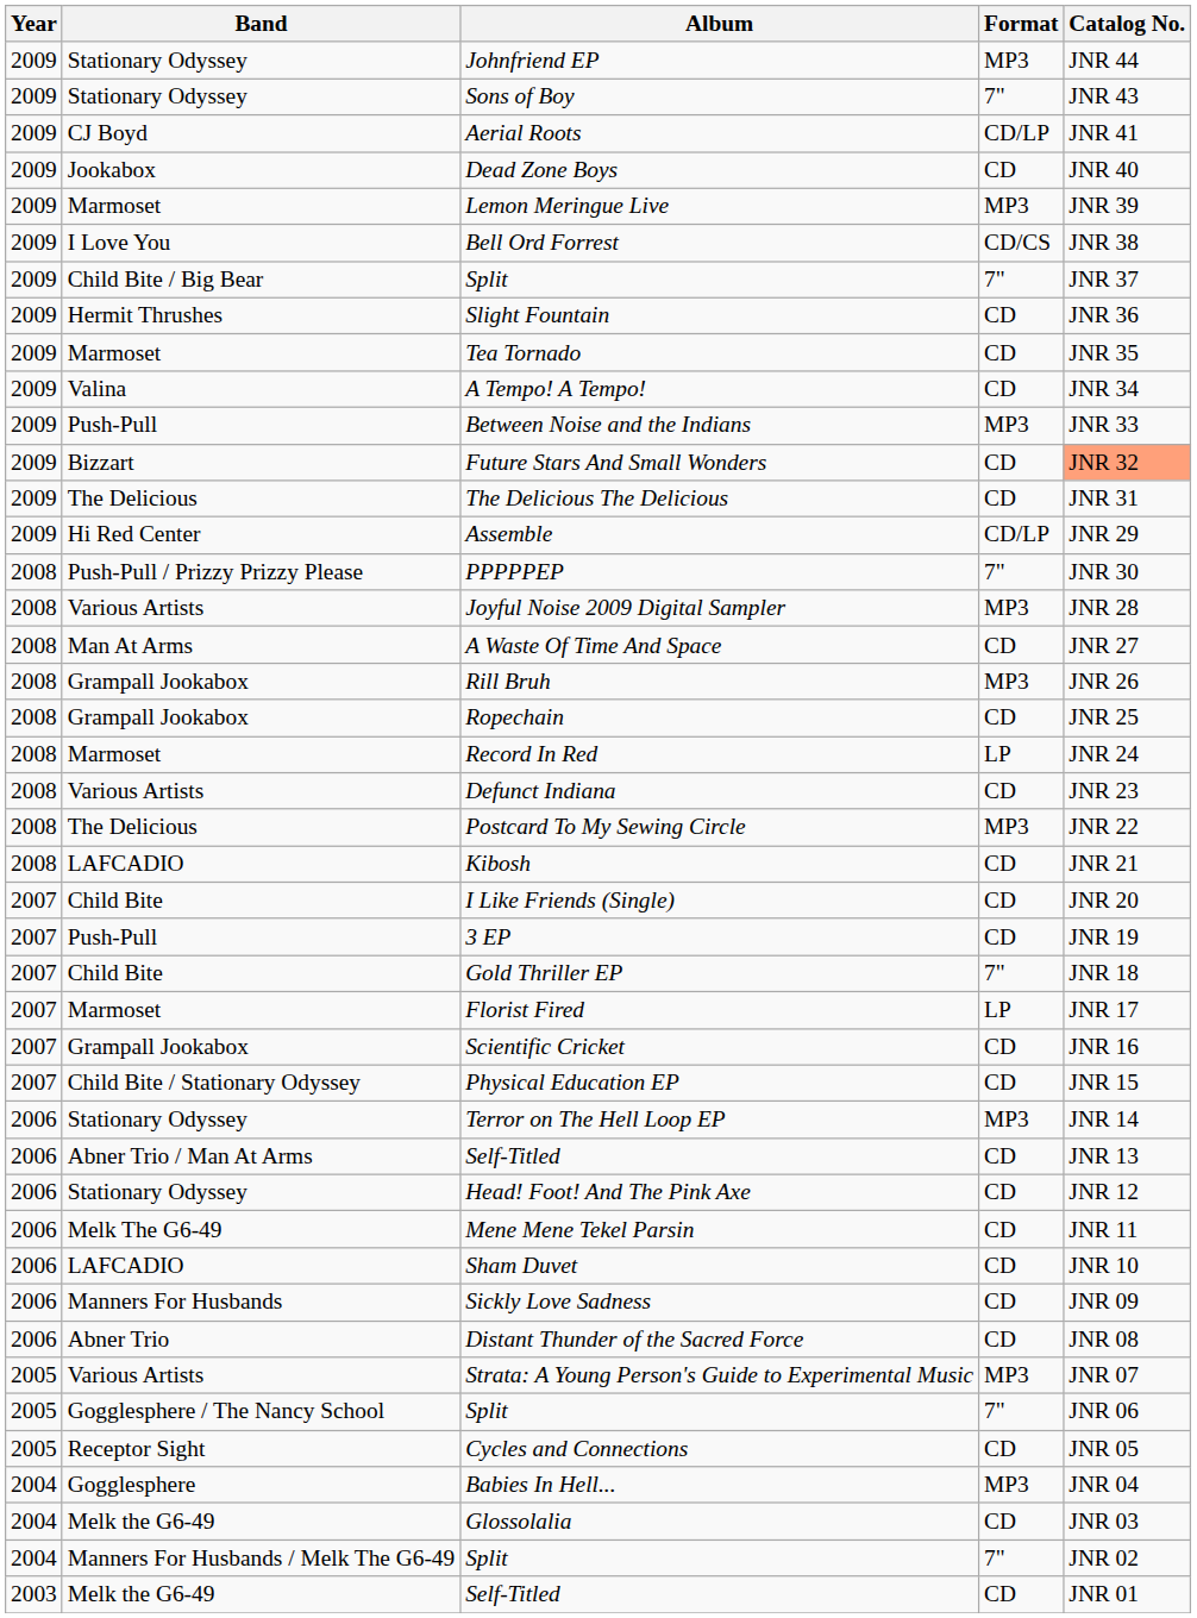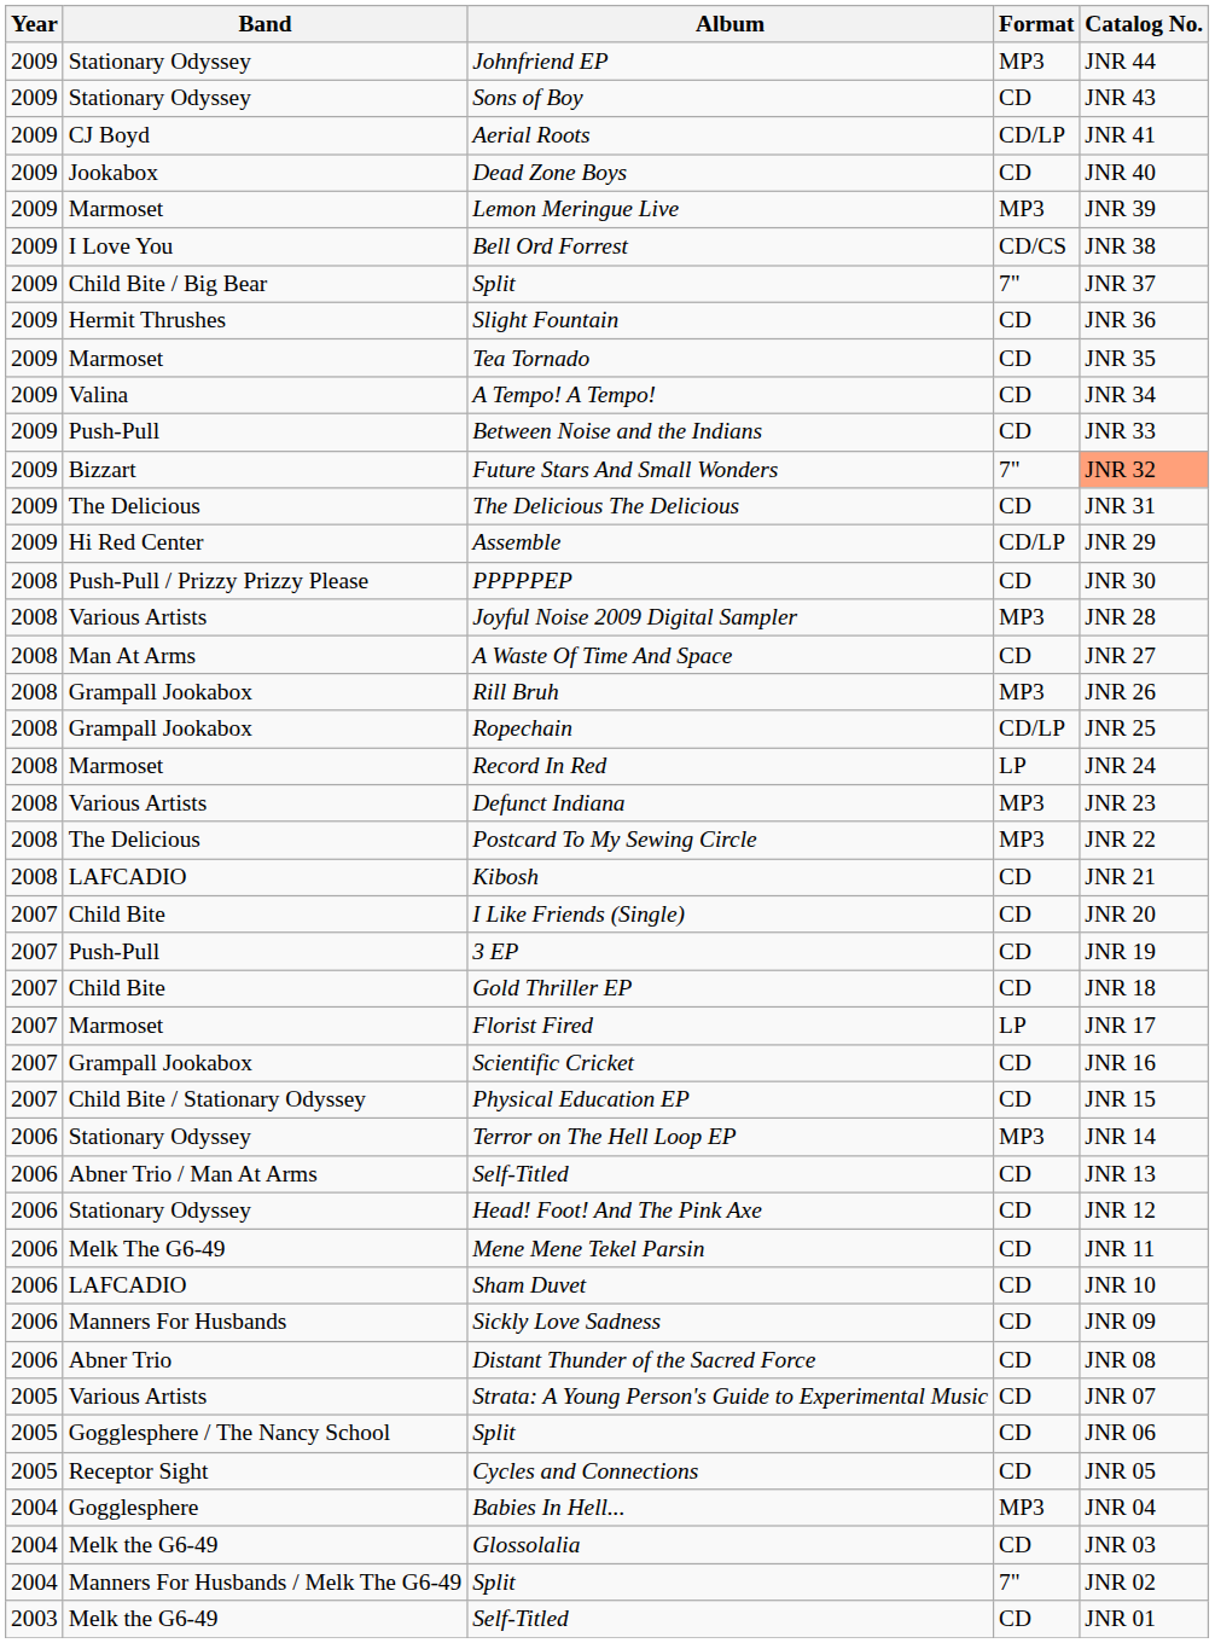Sons of Boy | Format: 7" -> CD
Between Noise and the Indians | Format: MP3 -> CD
Future Stars And Small Wonders | Format: CD -> 7"
PPPPPEP | Format: 7" -> CD
Ropechain | Format: CD -> CD/LP
Defunct Indiana | Format: CD -> MP3
Gold Thriller EP | Format: 7" -> CD
Strata: A Young Person's Guide to Experimental Music | Format: MP3 -> CD
Gogglesphere / The Nancy School / Split | Format: 7" -> CD
